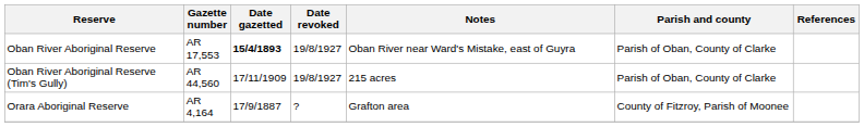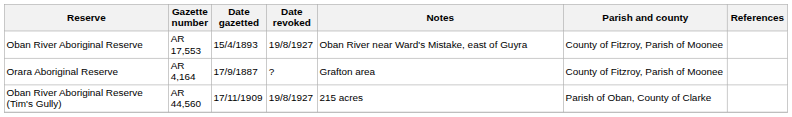Oban River Aboriginal Reserve | Date gazetted: bold -> normal
Oban River Aboriginal Reserve | Parish and county: Parish of Oban, County of Clarke -> County of Fitzroy, Parish of Moonee
rows swapped: Oban River Aboriginal Reserve (Tim's Gully) <-> Orara Aboriginal Reserve
